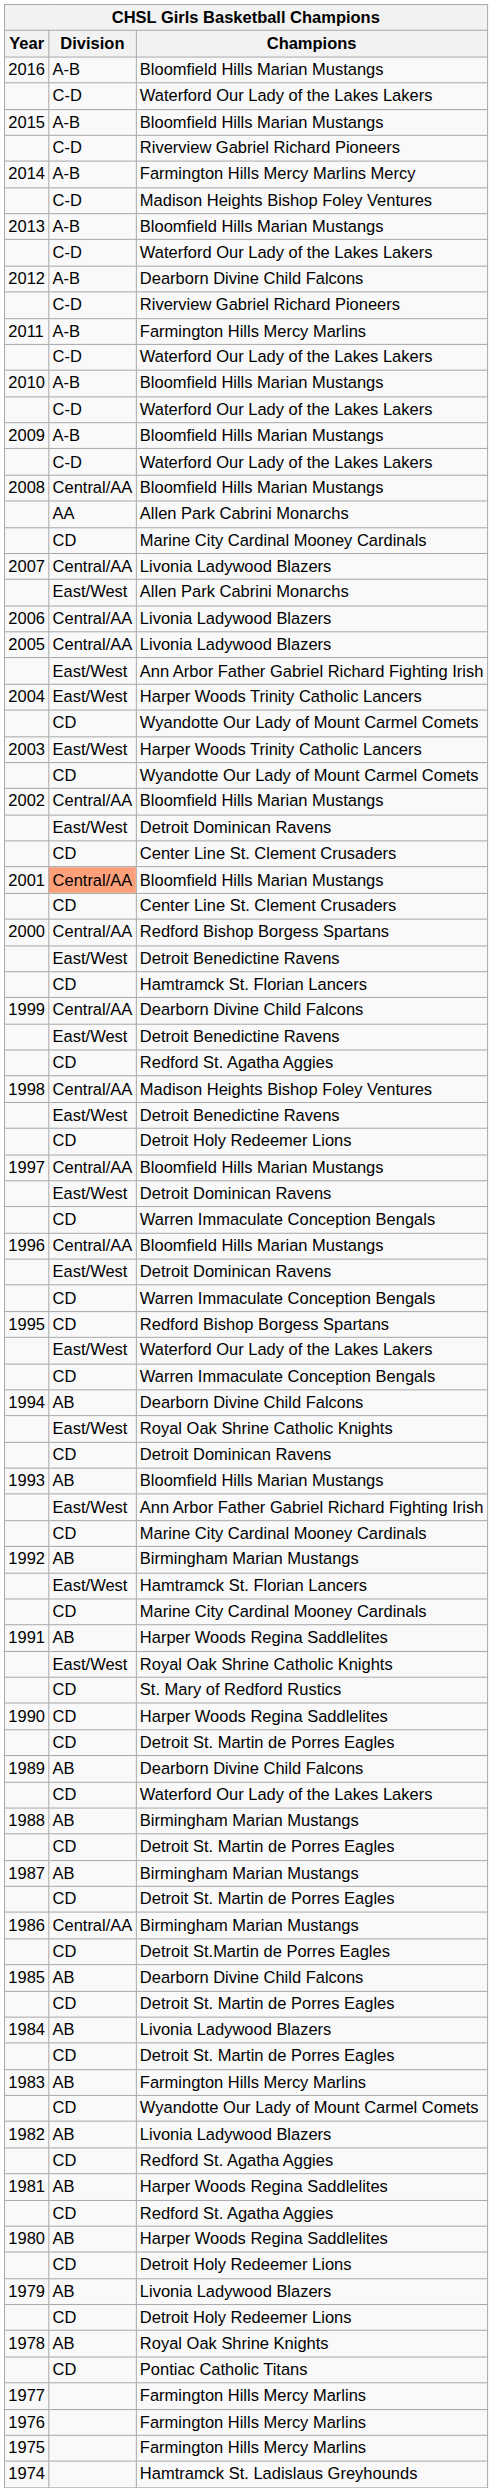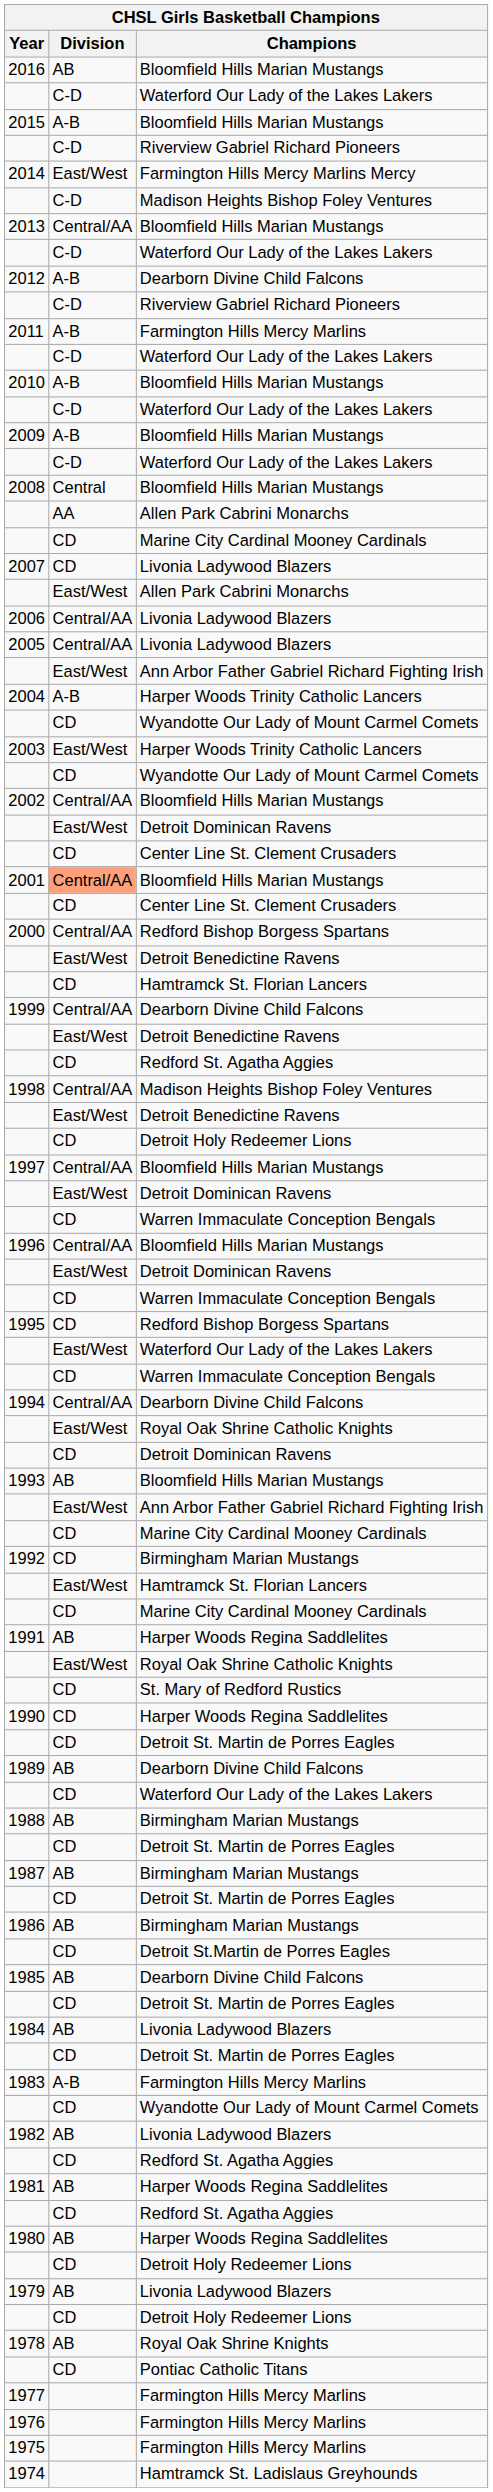2016 | Division: A-B -> AB
2014 | Division: A-B -> East/West
2013 | Division: A-B -> Central/AA
2008 | Division: Central/AA -> Central
2007 | Division: Central/AA -> CD
2004 | Division: East/West -> A-B
1994 | Division: AB -> Central/AA
1992 | Division: AB -> CD
1986 | Division: Central/AA -> AB
1983 | Division: AB -> A-B
